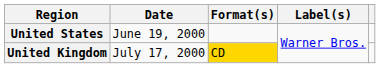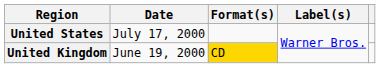United States | Date: June 19, 2000 -> July 17, 2000
United Kingdom | Date: July 17, 2000 -> June 19, 2000
